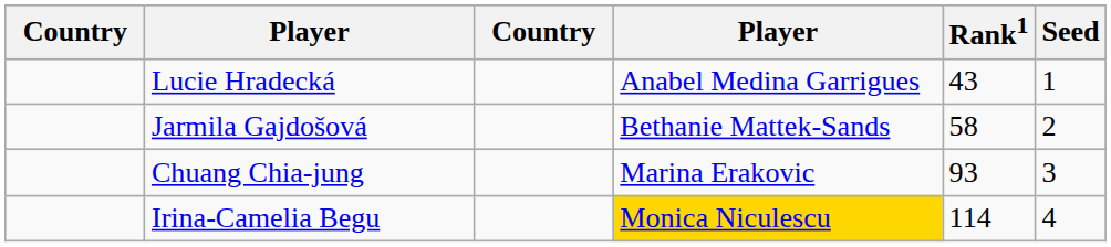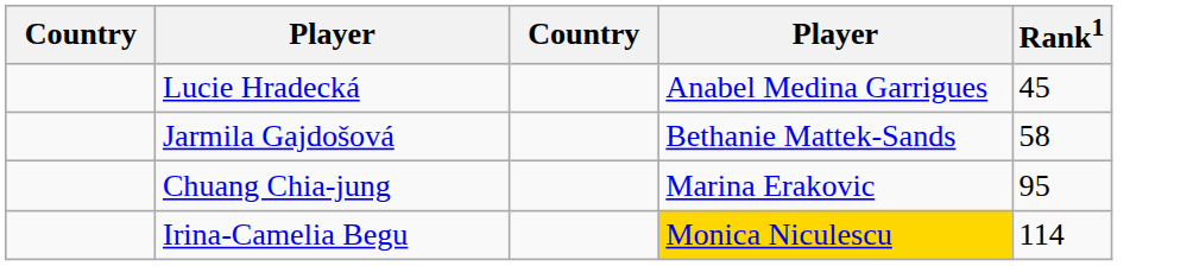- column: Seed | 1 | 2 | 3 | 4
Lucie Hradecká | Rank1: 43 -> 45
Chuang Chia-jung | Rank1: 93 -> 95
